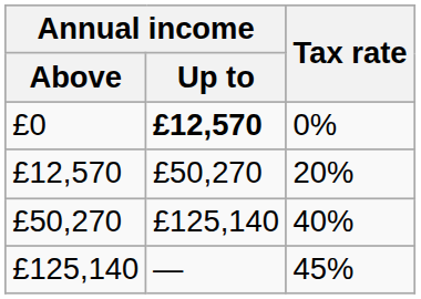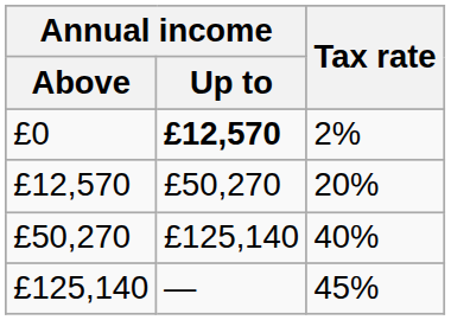£0 | Tax rate: 0% -> 2%
